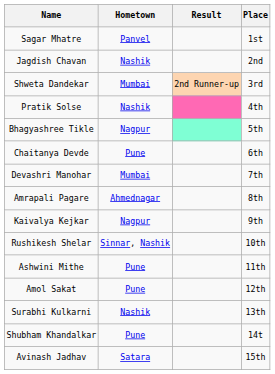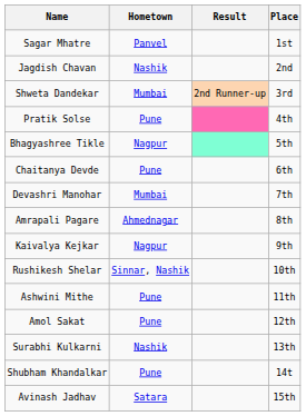Pratik Solse | Hometown: Nashik -> Pune
